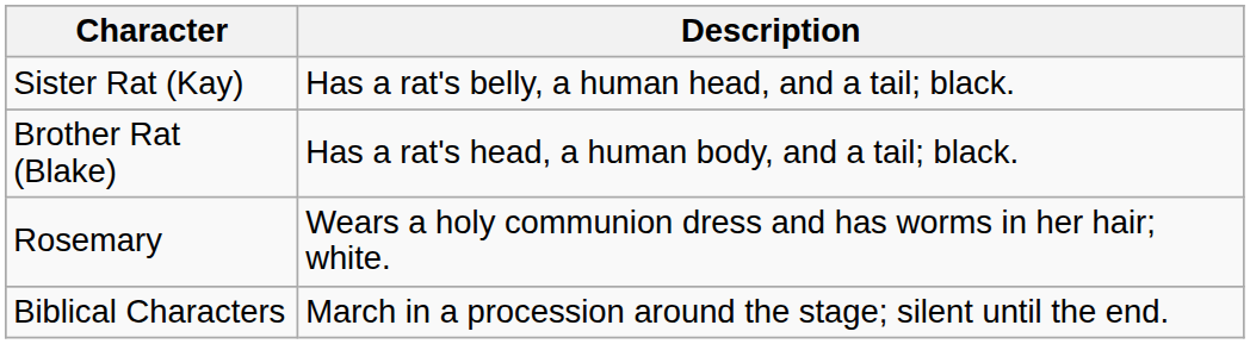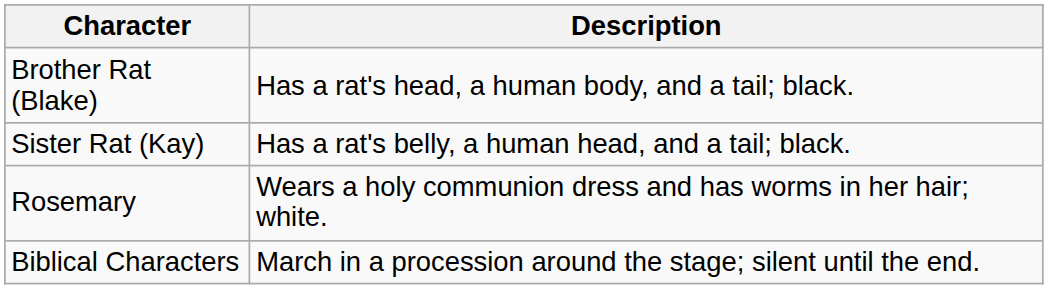rows swapped: Brother Rat (Blake) <-> Sister Rat (Kay)
